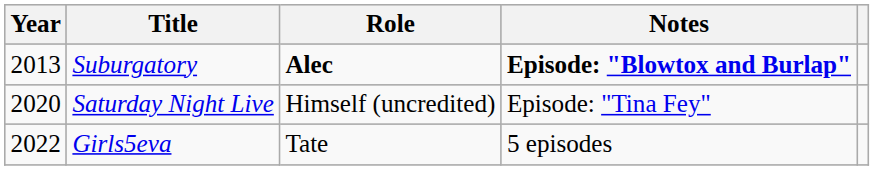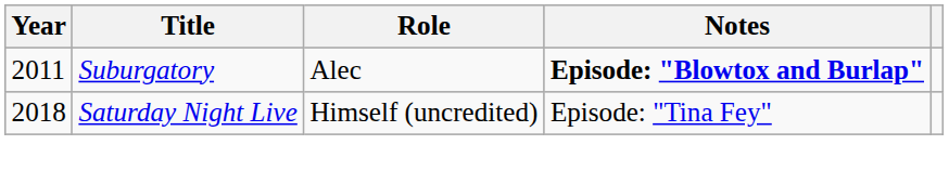Suburgatory | Year: 2013 -> 2011
Suburgatory | Role: bold -> normal
Saturday Night Live | Year: 2020 -> 2018
- row: 2022 | Girls5eva | Tate | 5 episodes
